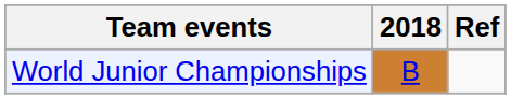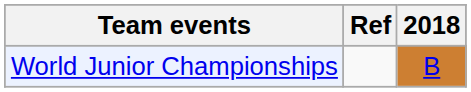columns swapped: 2018 <-> Ref
